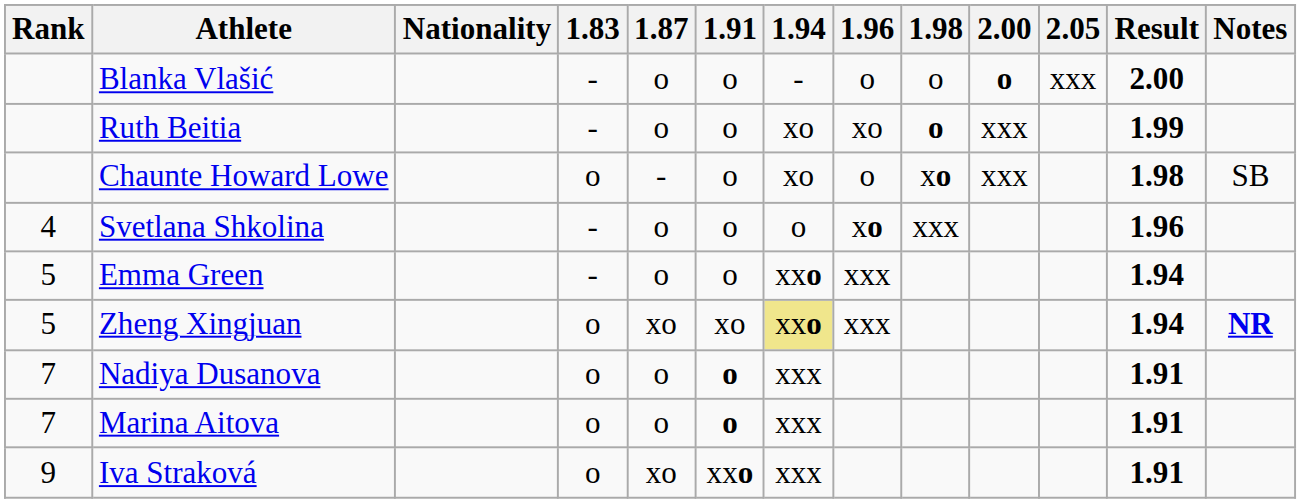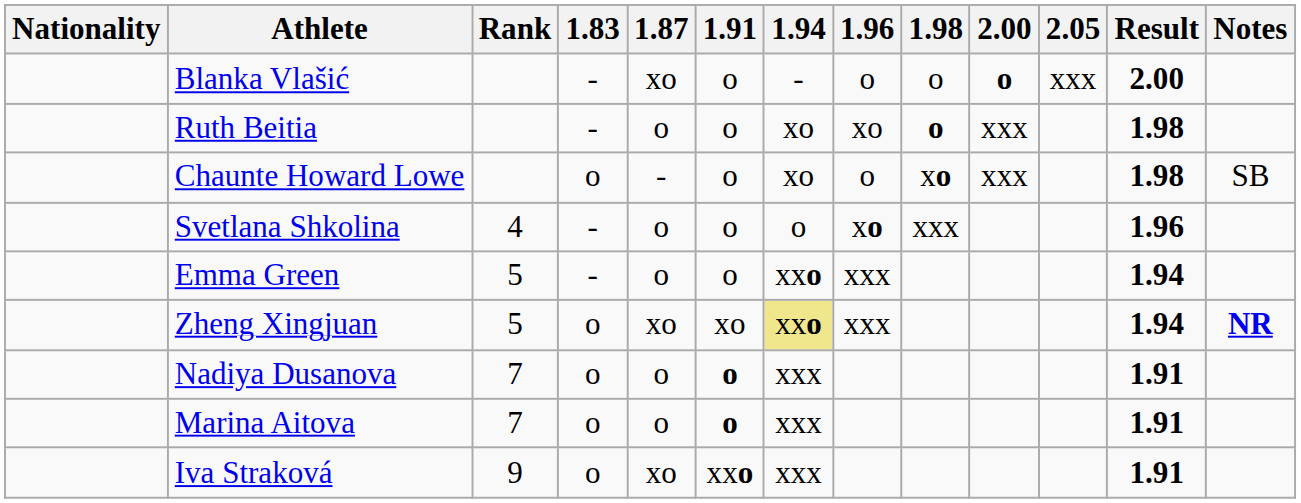columns swapped: Rank <-> Nationality
Blanka Vlašić | 1.87: o -> xo
Ruth Beitia | Result: 1.99 -> 1.98
